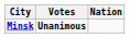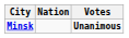columns swapped: Nation <-> Votes
